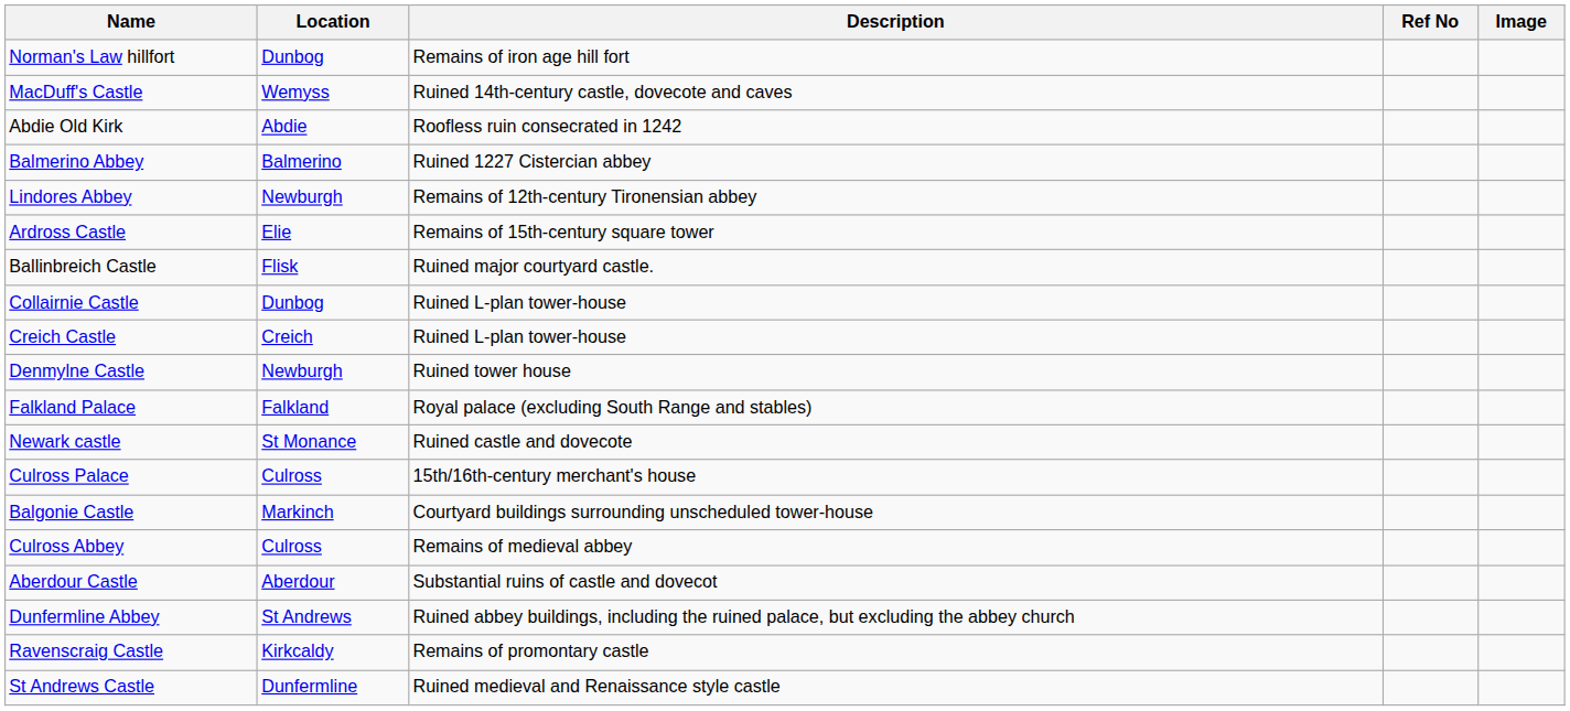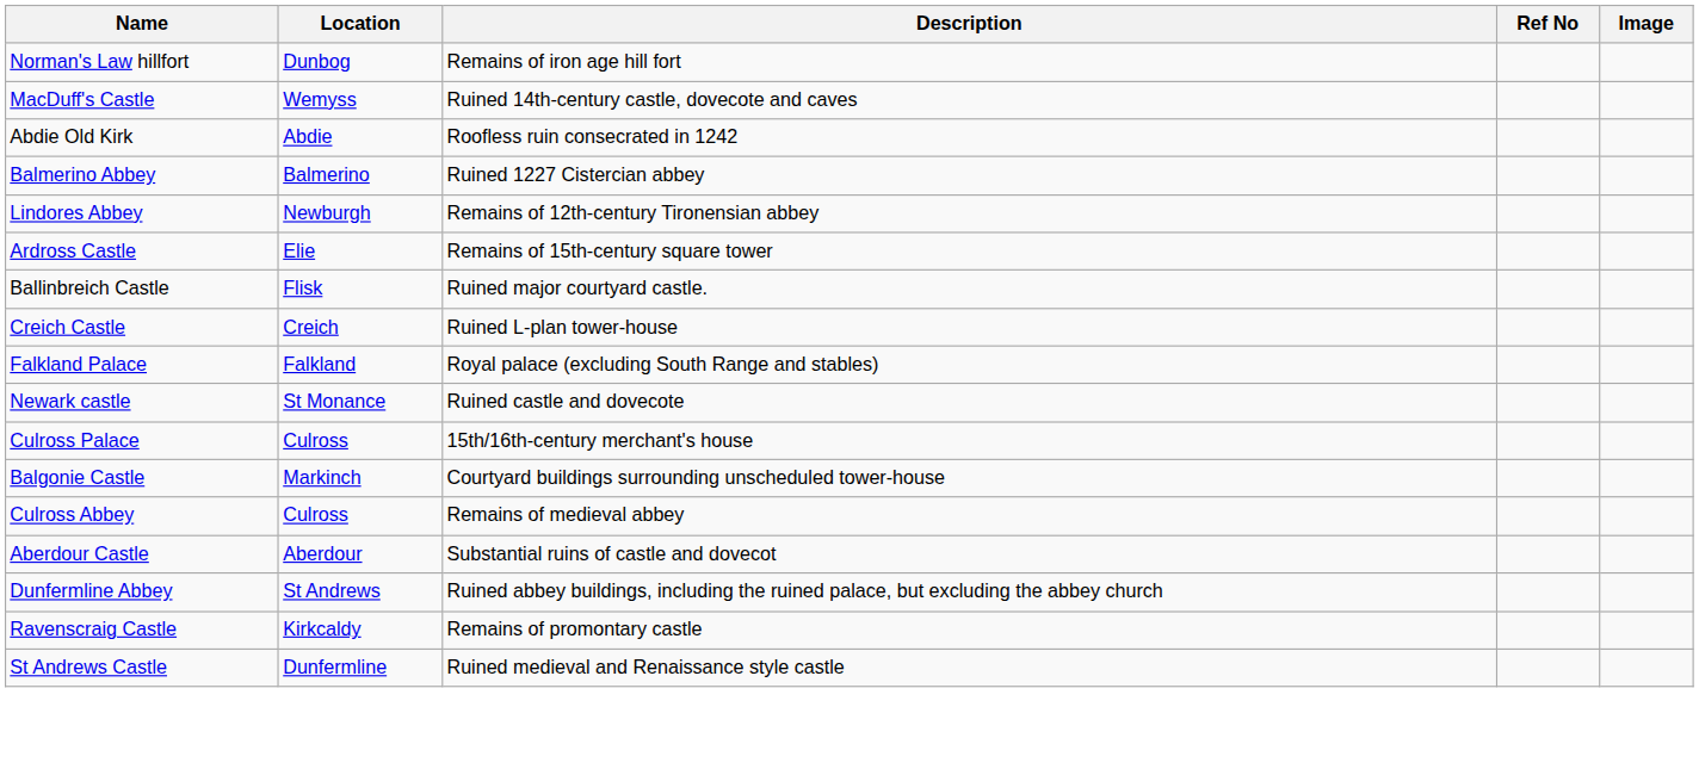- row: Collairnie Castle | Dunbog | Ruined L-plan tower-house
- row: Denmylne Castle | Newburgh | Ruined tower house
